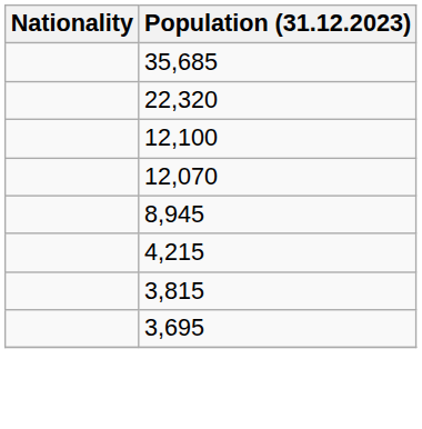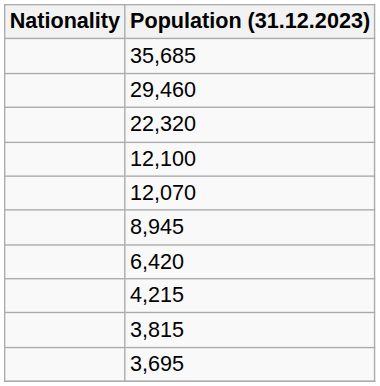+ row: 29,460
+ row: 6,420
